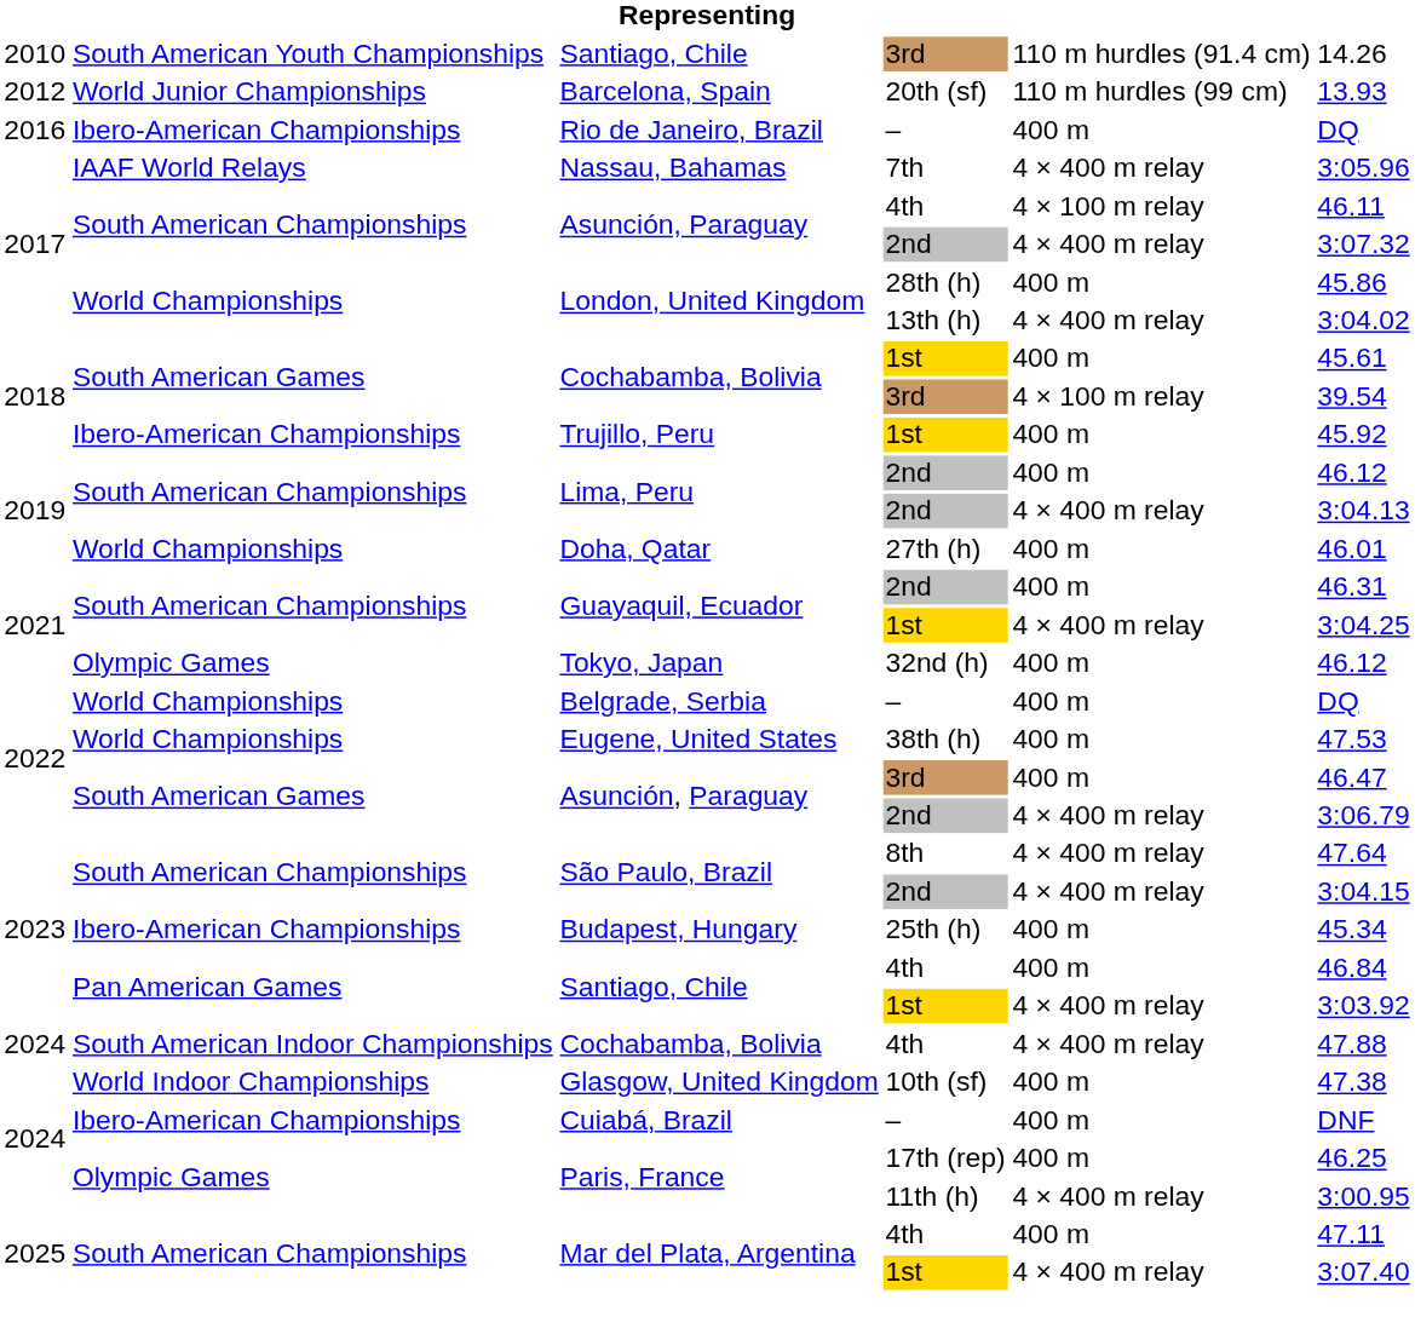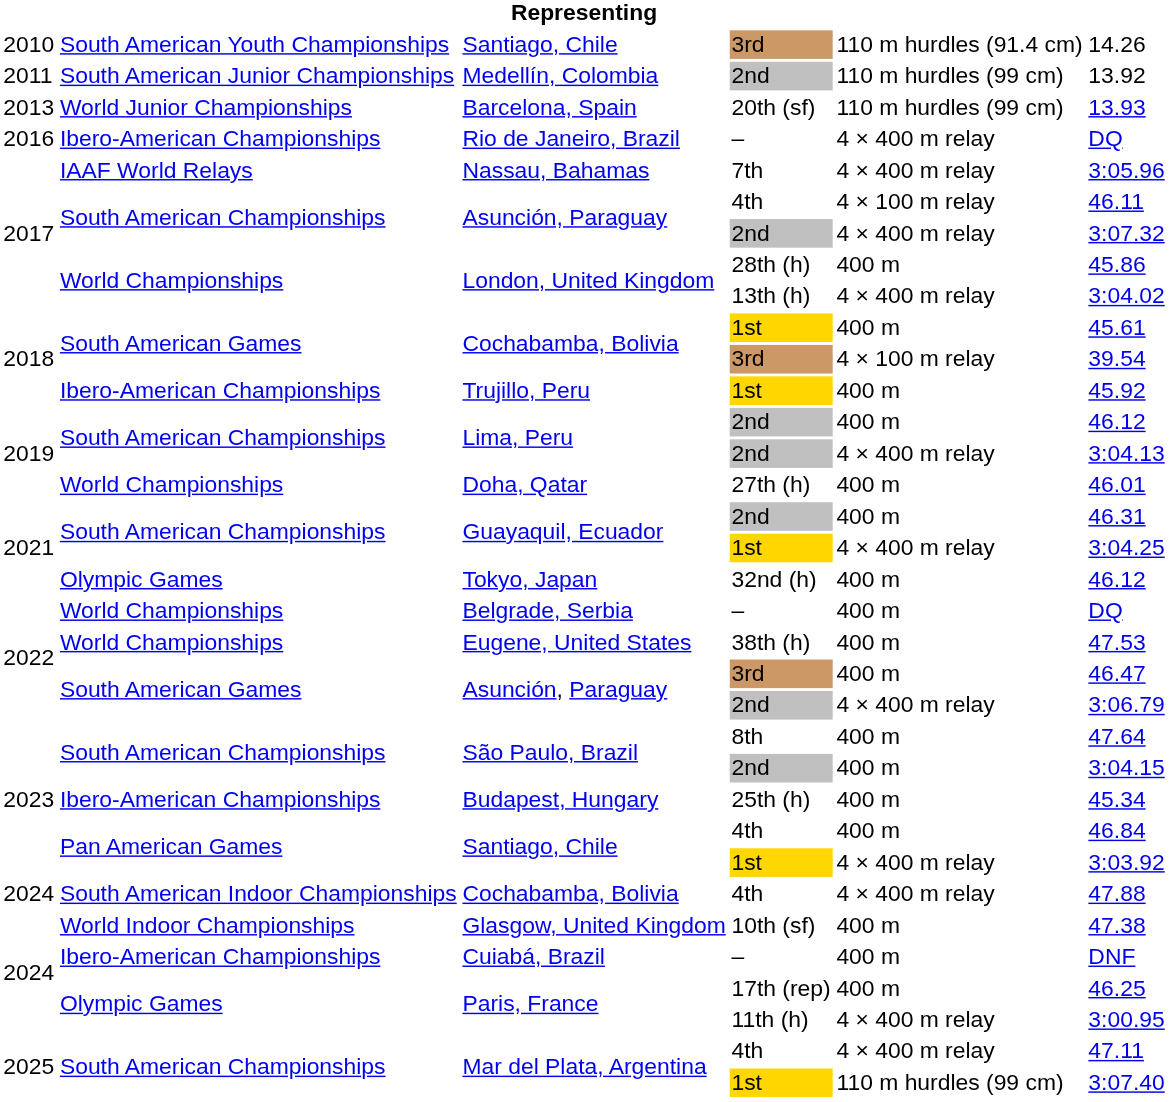+ row: 2011 | South American Junior Championships | Medellín, Colombia | 2nd | 110 m hurdles (99 cm) | 13.92
Barcelona, Spain | column 1: 2012 -> 2013
Rio de Janeiro, Brazil | column 5: 400 m -> 4 × 400 m relay
São Paulo, Brazil / 8th | column 5: 4 × 400 m relay -> 400 m
São Paulo, Brazil / 2nd | column 5: 4 × 400 m relay -> 400 m
Mar del Plata, Argentina / 4th | column 5: 400 m -> 4 × 400 m relay
Mar del Plata, Argentina / 1st | column 5: 4 × 400 m relay -> 110 m hurdles (99 cm)
